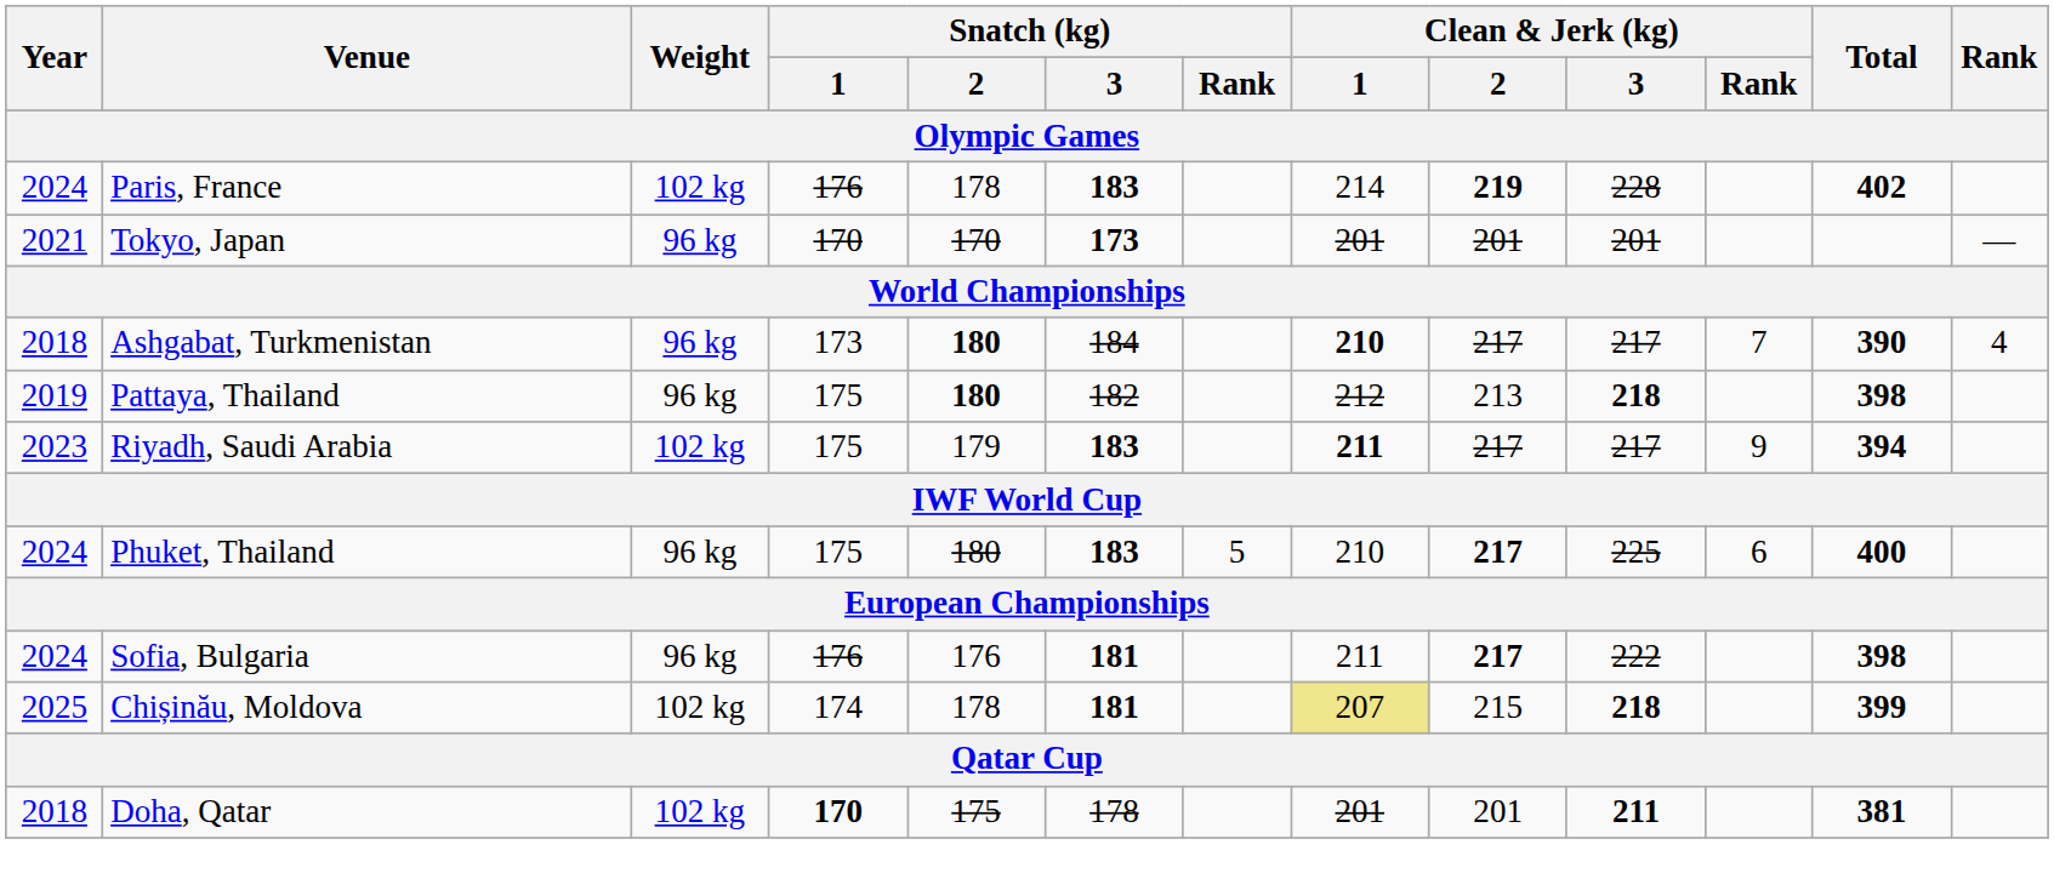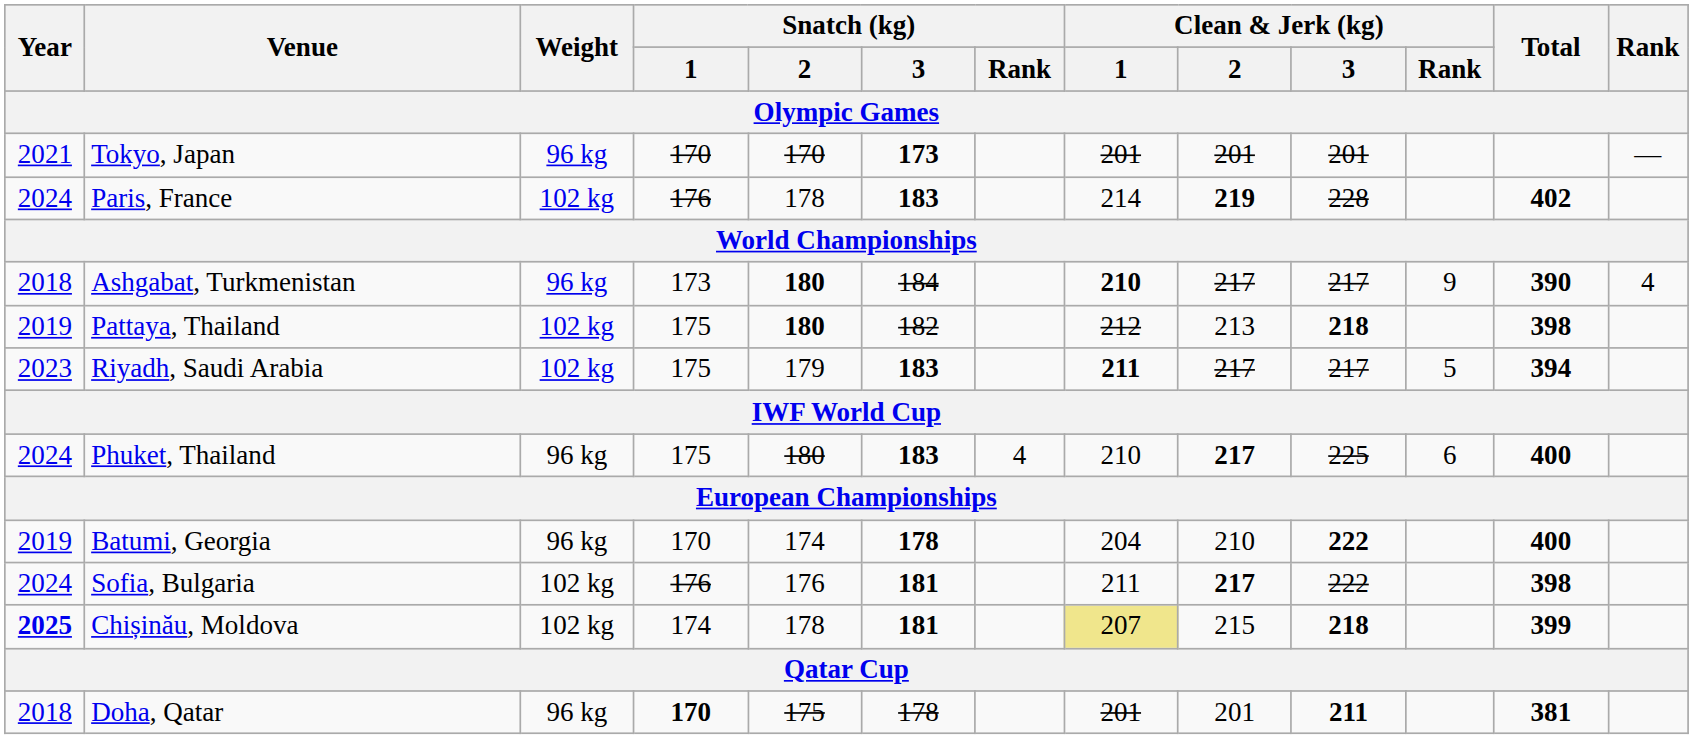rows swapped: Tokyo, Japan <-> Paris, France
Ashgabat, Turkmenistan | Clean & Jerk (kg) / Rank: 7 -> 9
Pattaya, Thailand | Weight: 96 kg -> 102 kg
Riyadh, Saudi Arabia | Clean & Jerk (kg) / Rank: 9 -> 5
Phuket, Thailand | Snatch (kg) / Rank: 5 -> 4
+ row: 2019 | Batumi, Georgia | 96 kg | 170 | 174 | 178 | 204 | 210 | 222 | 400
Sofia, Bulgaria | Weight: 96 kg -> 102 kg
Chișinău, Moldova | Year: normal -> bold
Doha, Qatar | Weight: 102 kg -> 96 kg
